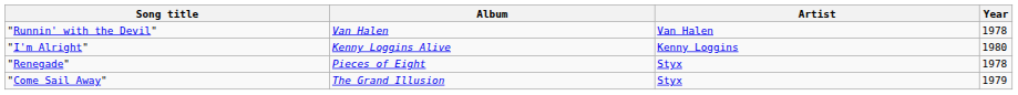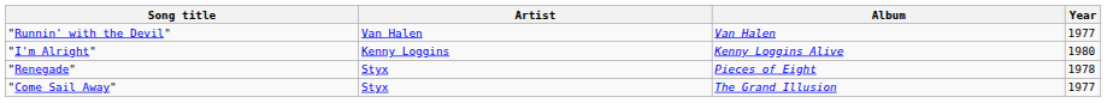columns swapped: Artist <-> Album
"Runnin' with the Devil" | Year: 1978 -> 1977
"Come Sail Away" | Year: 1979 -> 1977
